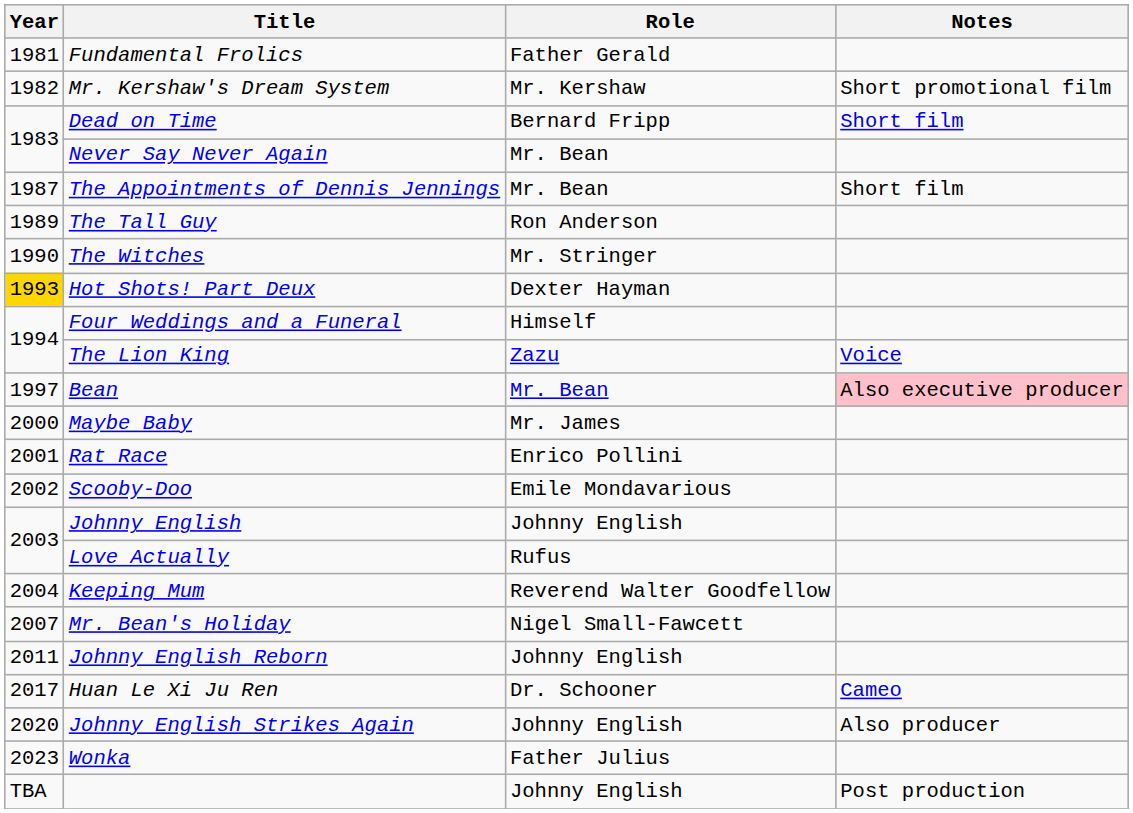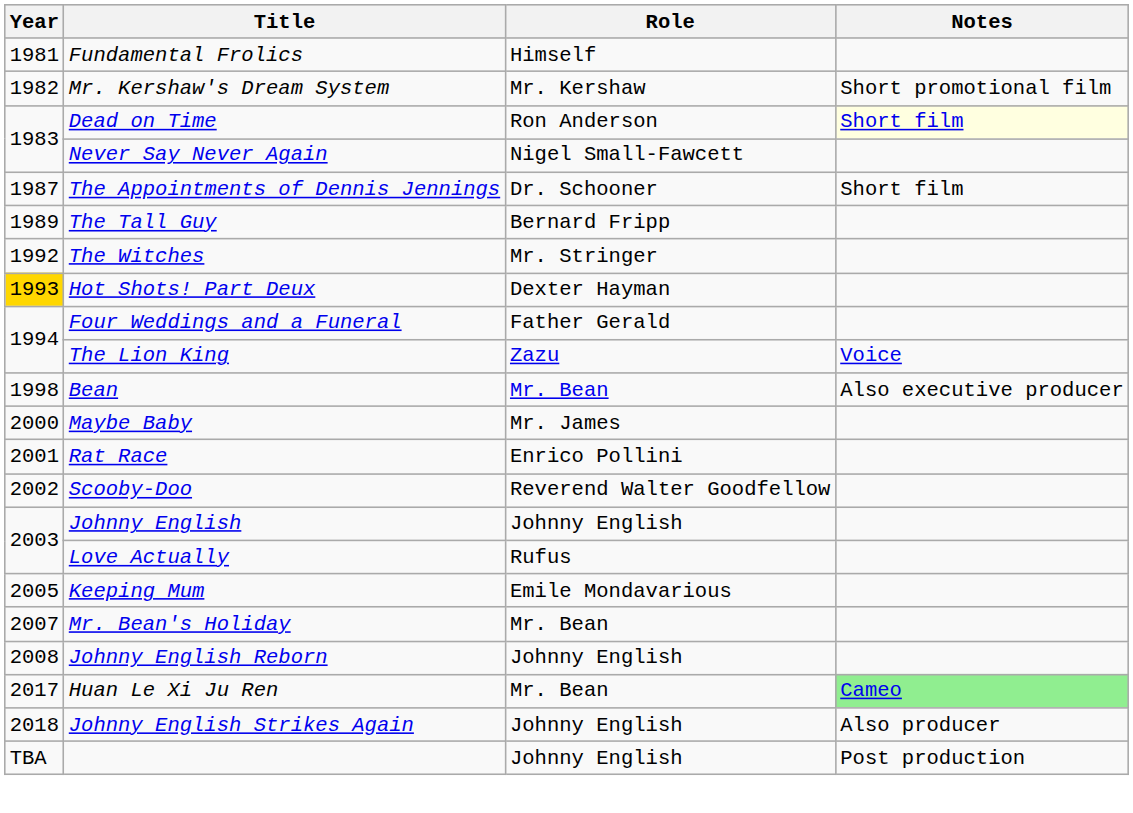Fundamental Frolics | Role: Father Gerald -> Himself
Dead on Time | Role: Bernard Fripp -> Ron Anderson
Dead on Time | Notes: no background -> lightyellow background
Never Say Never Again | Role: Mr. Bean -> Nigel Small-Fawcett
The Appointments of Dennis Jennings | Role: Mr. Bean -> Dr. Schooner
The Tall Guy | Role: Ron Anderson -> Bernard Fripp
The Witches | Year: 1990 -> 1992
Four Weddings and a Funeral | Role: Himself -> Father Gerald
Bean | Year: 1997 -> 1998
Bean | Notes: pink background -> no background
Scooby-Doo | Role: Emile Mondavarious -> Reverend Walter Goodfellow
Keeping Mum | Year: 2004 -> 2005
Keeping Mum | Role: Reverend Walter Goodfellow -> Emile Mondavarious
Mr. Bean's Holiday | Role: Nigel Small-Fawcett -> Mr. Bean
Johnny English Reborn | Year: 2011 -> 2008
Huan Le Xi Ju Ren | Role: Dr. Schooner -> Mr. Bean
Huan Le Xi Ju Ren | Notes: no background -> lightgreen background
Johnny English Strikes Again | Year: 2020 -> 2018
- row: 2023 | Wonka | Father Julius
